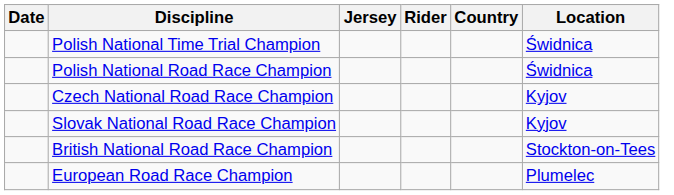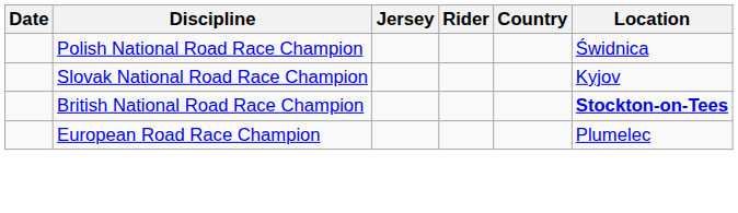- row: Polish National Time Trial Champion | Świdnica
- row: Czech National Road Race Champion | Kyjov
British National Road Race Champion | Location: normal -> bold
